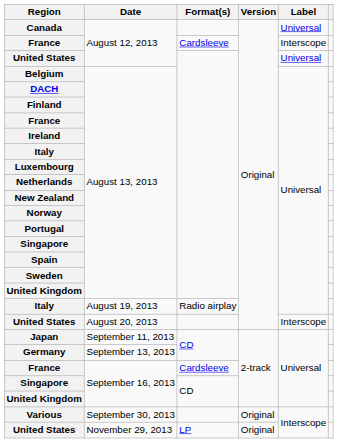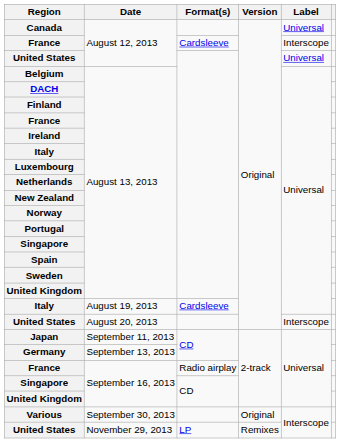Italy / August 19, 2013 | Format(s): Radio airplay -> Cardsleeve
France / September 16, 2013 | Format(s): Cardsleeve -> Radio airplay
United States / November 29, 2013 | Version: Original -> Remixes
